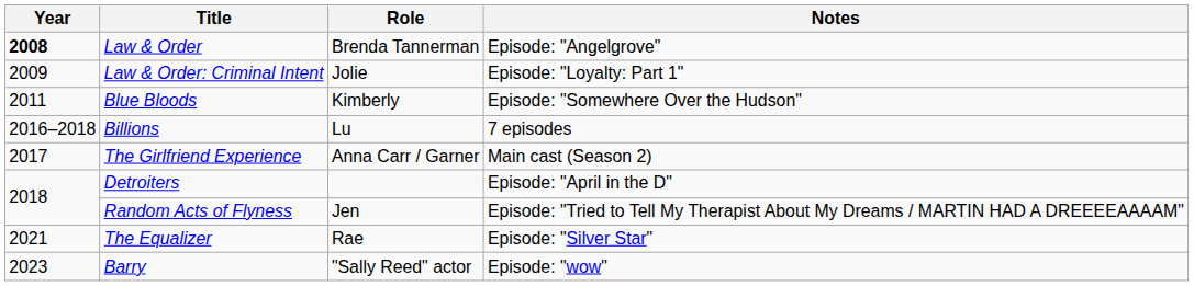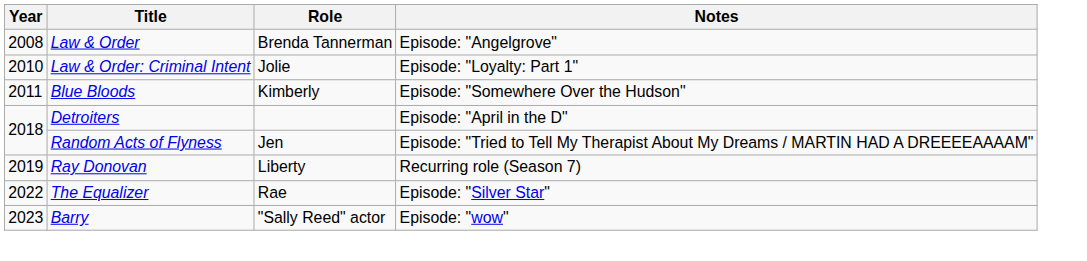Law & Order | Year: bold -> normal
Law & Order: Criminal Intent | Year: 2009 -> 2010
- row: 2016–2018 | Billions | Lu | 7 episodes
- row: 2017 | The Girlfriend Experience | Anna Carr / Garner | Main cast (Season 2)
+ row: 2019 | Ray Donovan | Liberty | Recurring role (Season 7)
The Equalizer | Year: 2021 -> 2022
